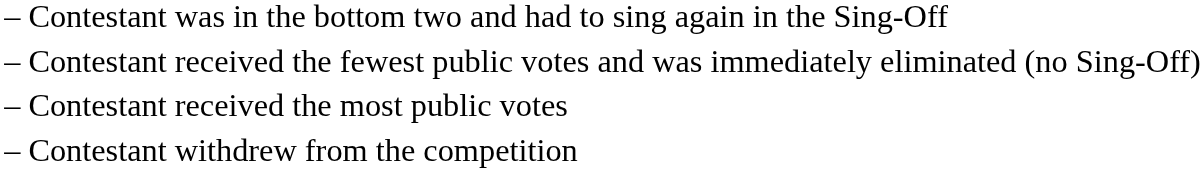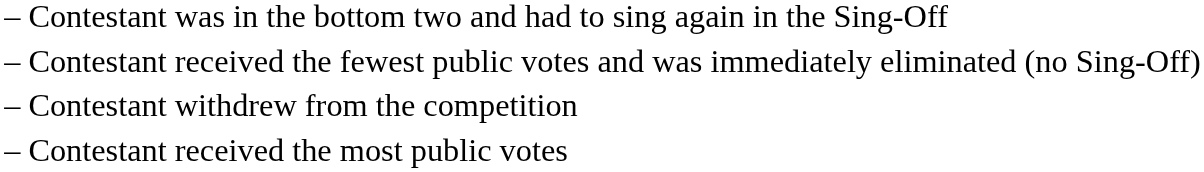rows swapped: Contestant received the most public votes <-> Contestant withdrew from the competition
